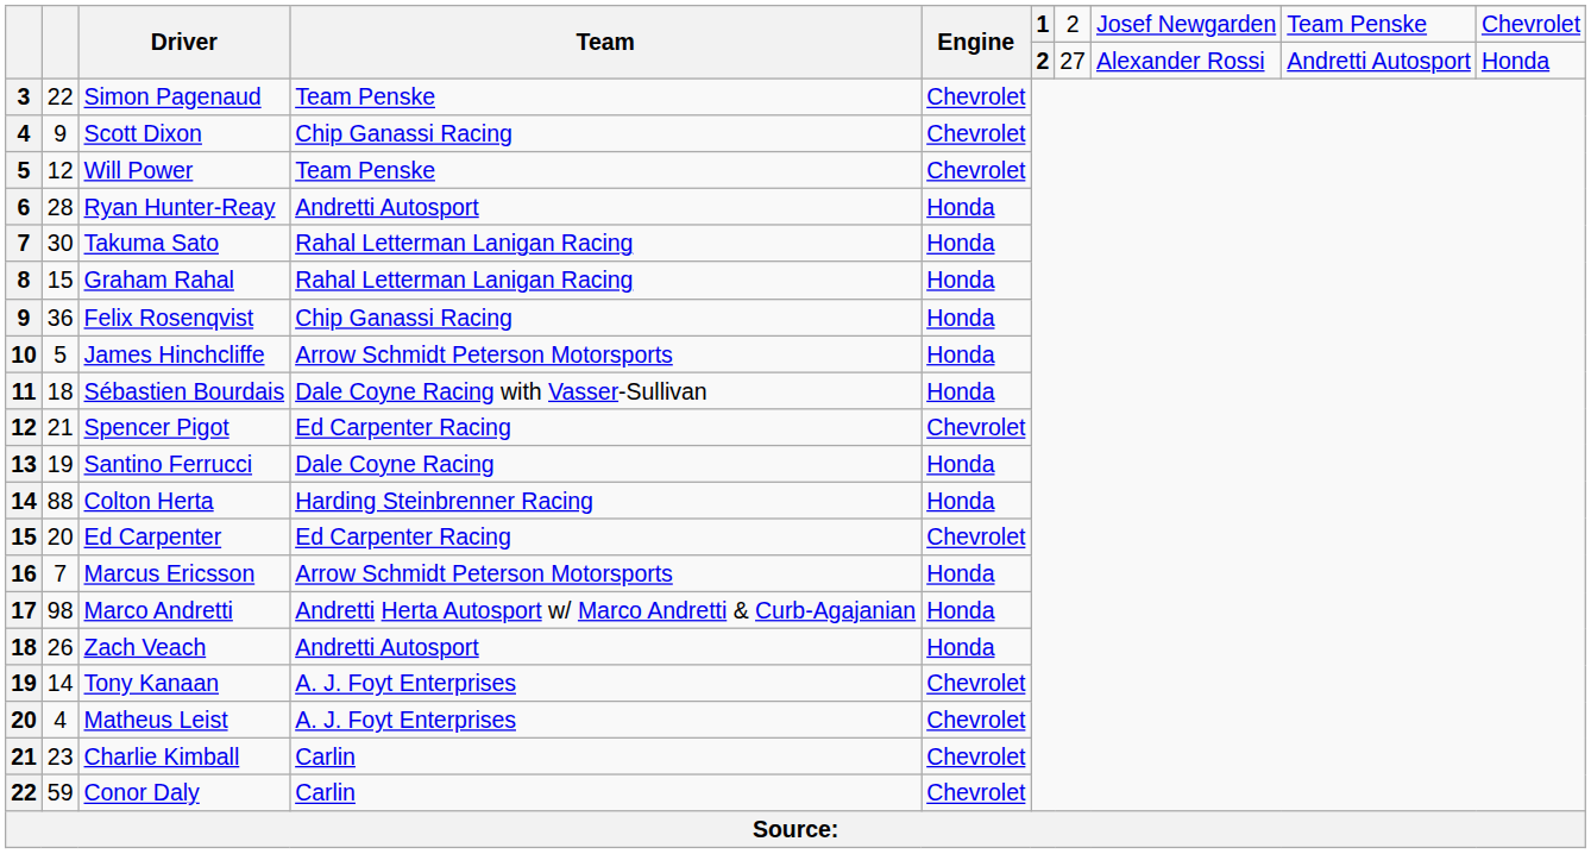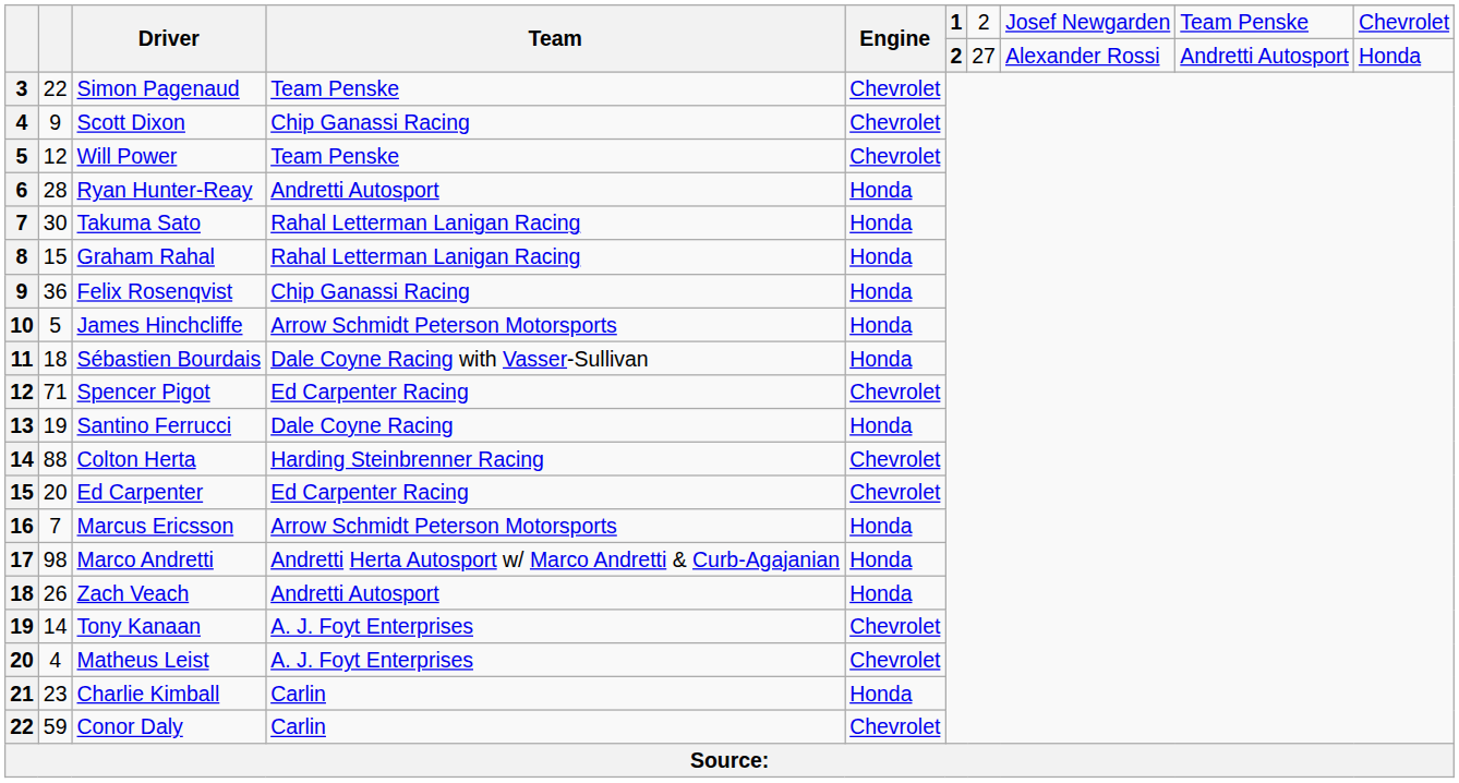Spencer Pigot | column 2: 21 -> 71
Colton Herta | Engine: Honda -> Chevrolet
Charlie Kimball | Engine: Chevrolet -> Honda
